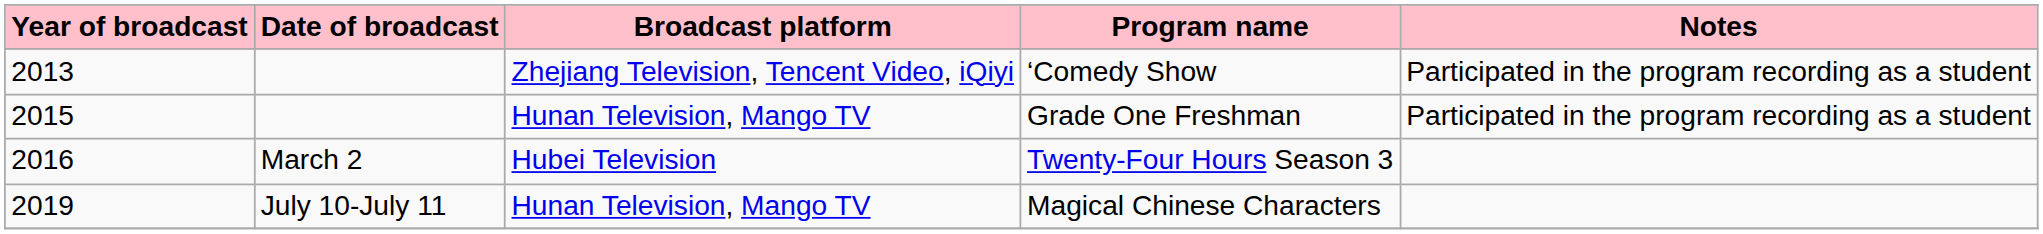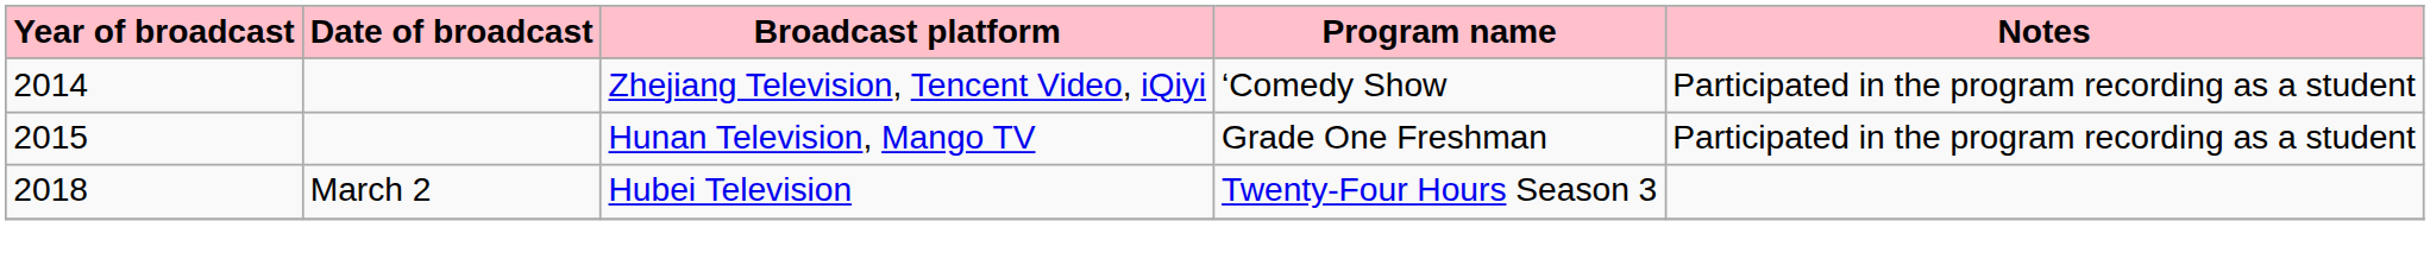‘Comedy Show | column 1: 2013 -> 2014
Twenty-Four Hours Season 3 | column 1: 2016 -> 2018
- row: 2019 | July 10-July 11 | Hunan Television, Mango TV | Magical Chinese Characters
